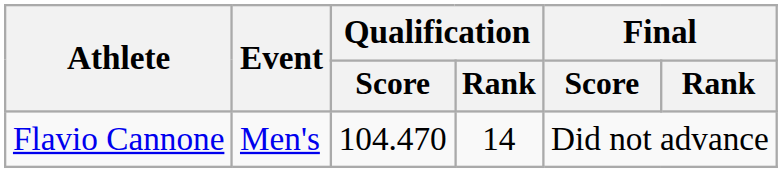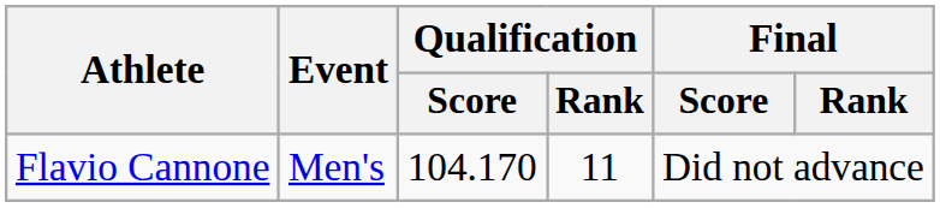Flavio Cannone | Qualification / Score: 104.470 -> 104.170
Flavio Cannone | Qualification / Rank: 14 -> 11
